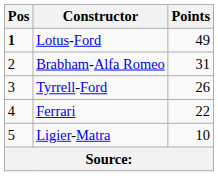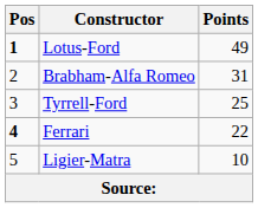Tyrrell-Ford | Points: 26 -> 25
Ferrari | Pos: normal -> bold
